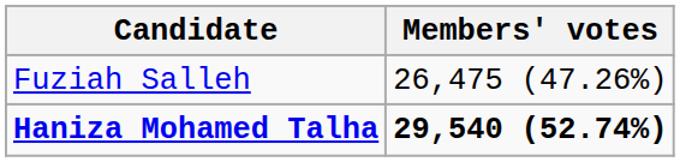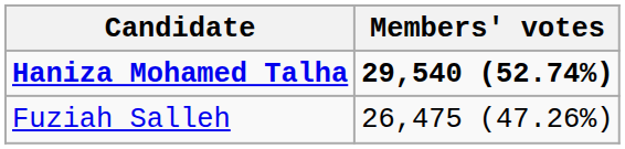rows swapped: Haniza Mohamed Talha <-> Fuziah Salleh
